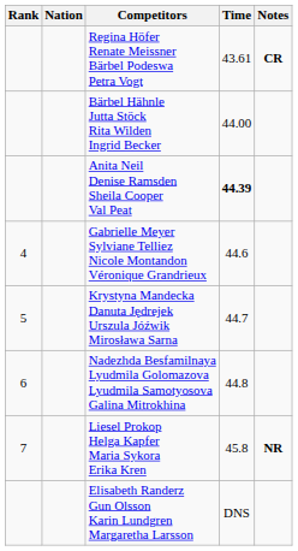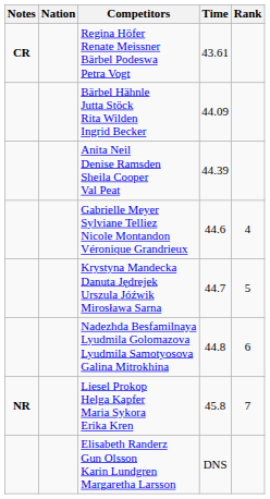columns swapped: Rank <-> Notes
Bärbel Hähnle Jutta Stöck Rita Wilden Ingrid Becker | Time: 44.00 -> 44.09
Anita Neil Denise Ramsden Sheila Cooper Val Peat | Time: bold -> normal
